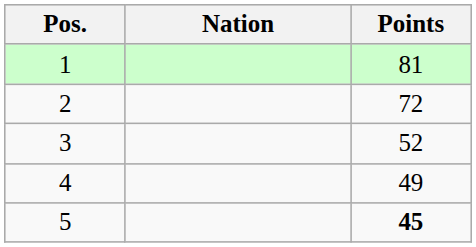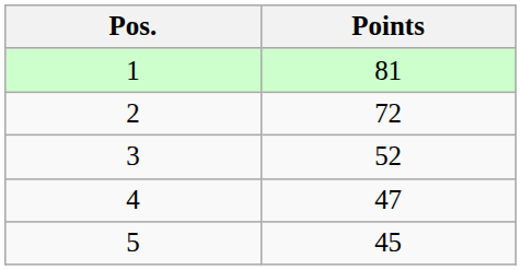- column: Nation
4 | Points: 49 -> 47
5 | Points: bold -> normal
